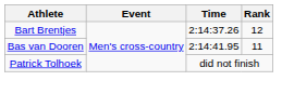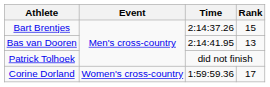Bart Brentjes | Rank: 12 -> 15
Bas van Dooren | Rank: 11 -> 13
+ row: Corine Dorland | Women's cross-country | 1:59:59.36 | 17
